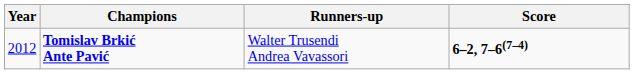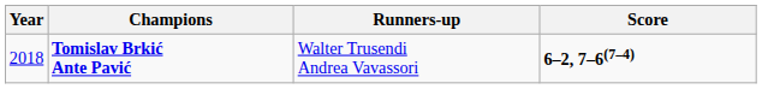Tomislav Brkić Ante Pavić | Year: 2012 -> 2018
